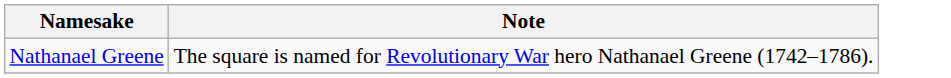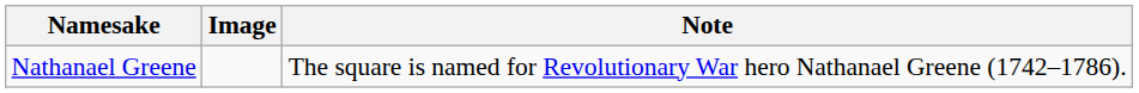+ column: Image
